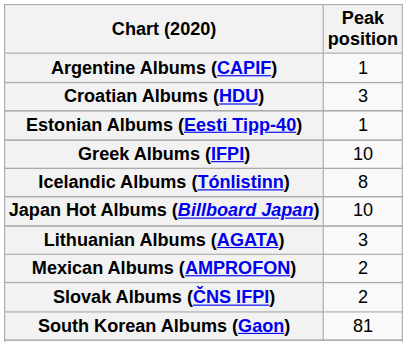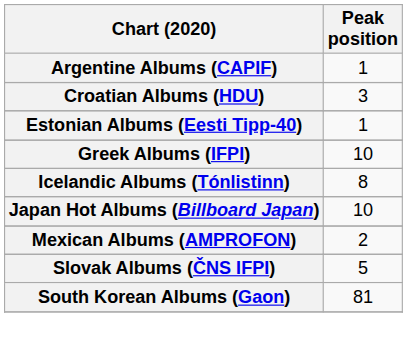- row: Lithuanian Albums (AGATA) | 3
Slovak Albums (ČNS IFPI) | Peak position: 2 -> 5
